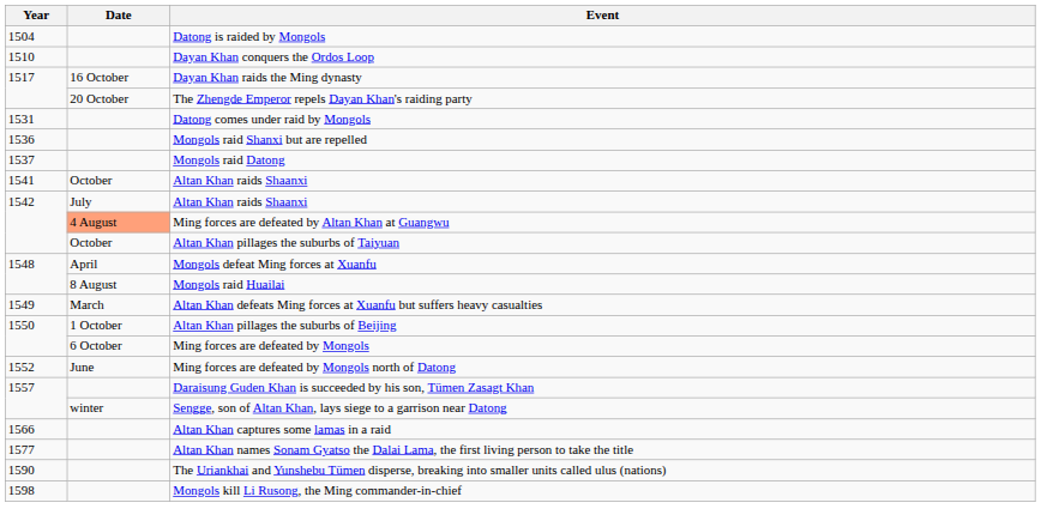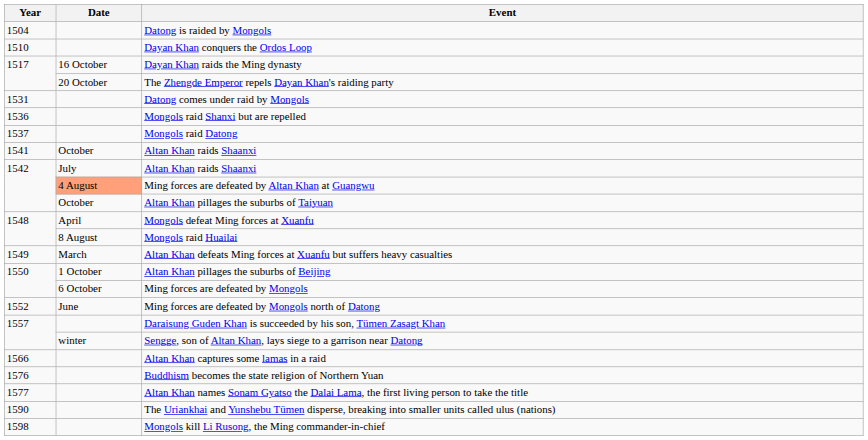+ row: 1576 | Buddhism becomes the state religion of Northern Yuan
